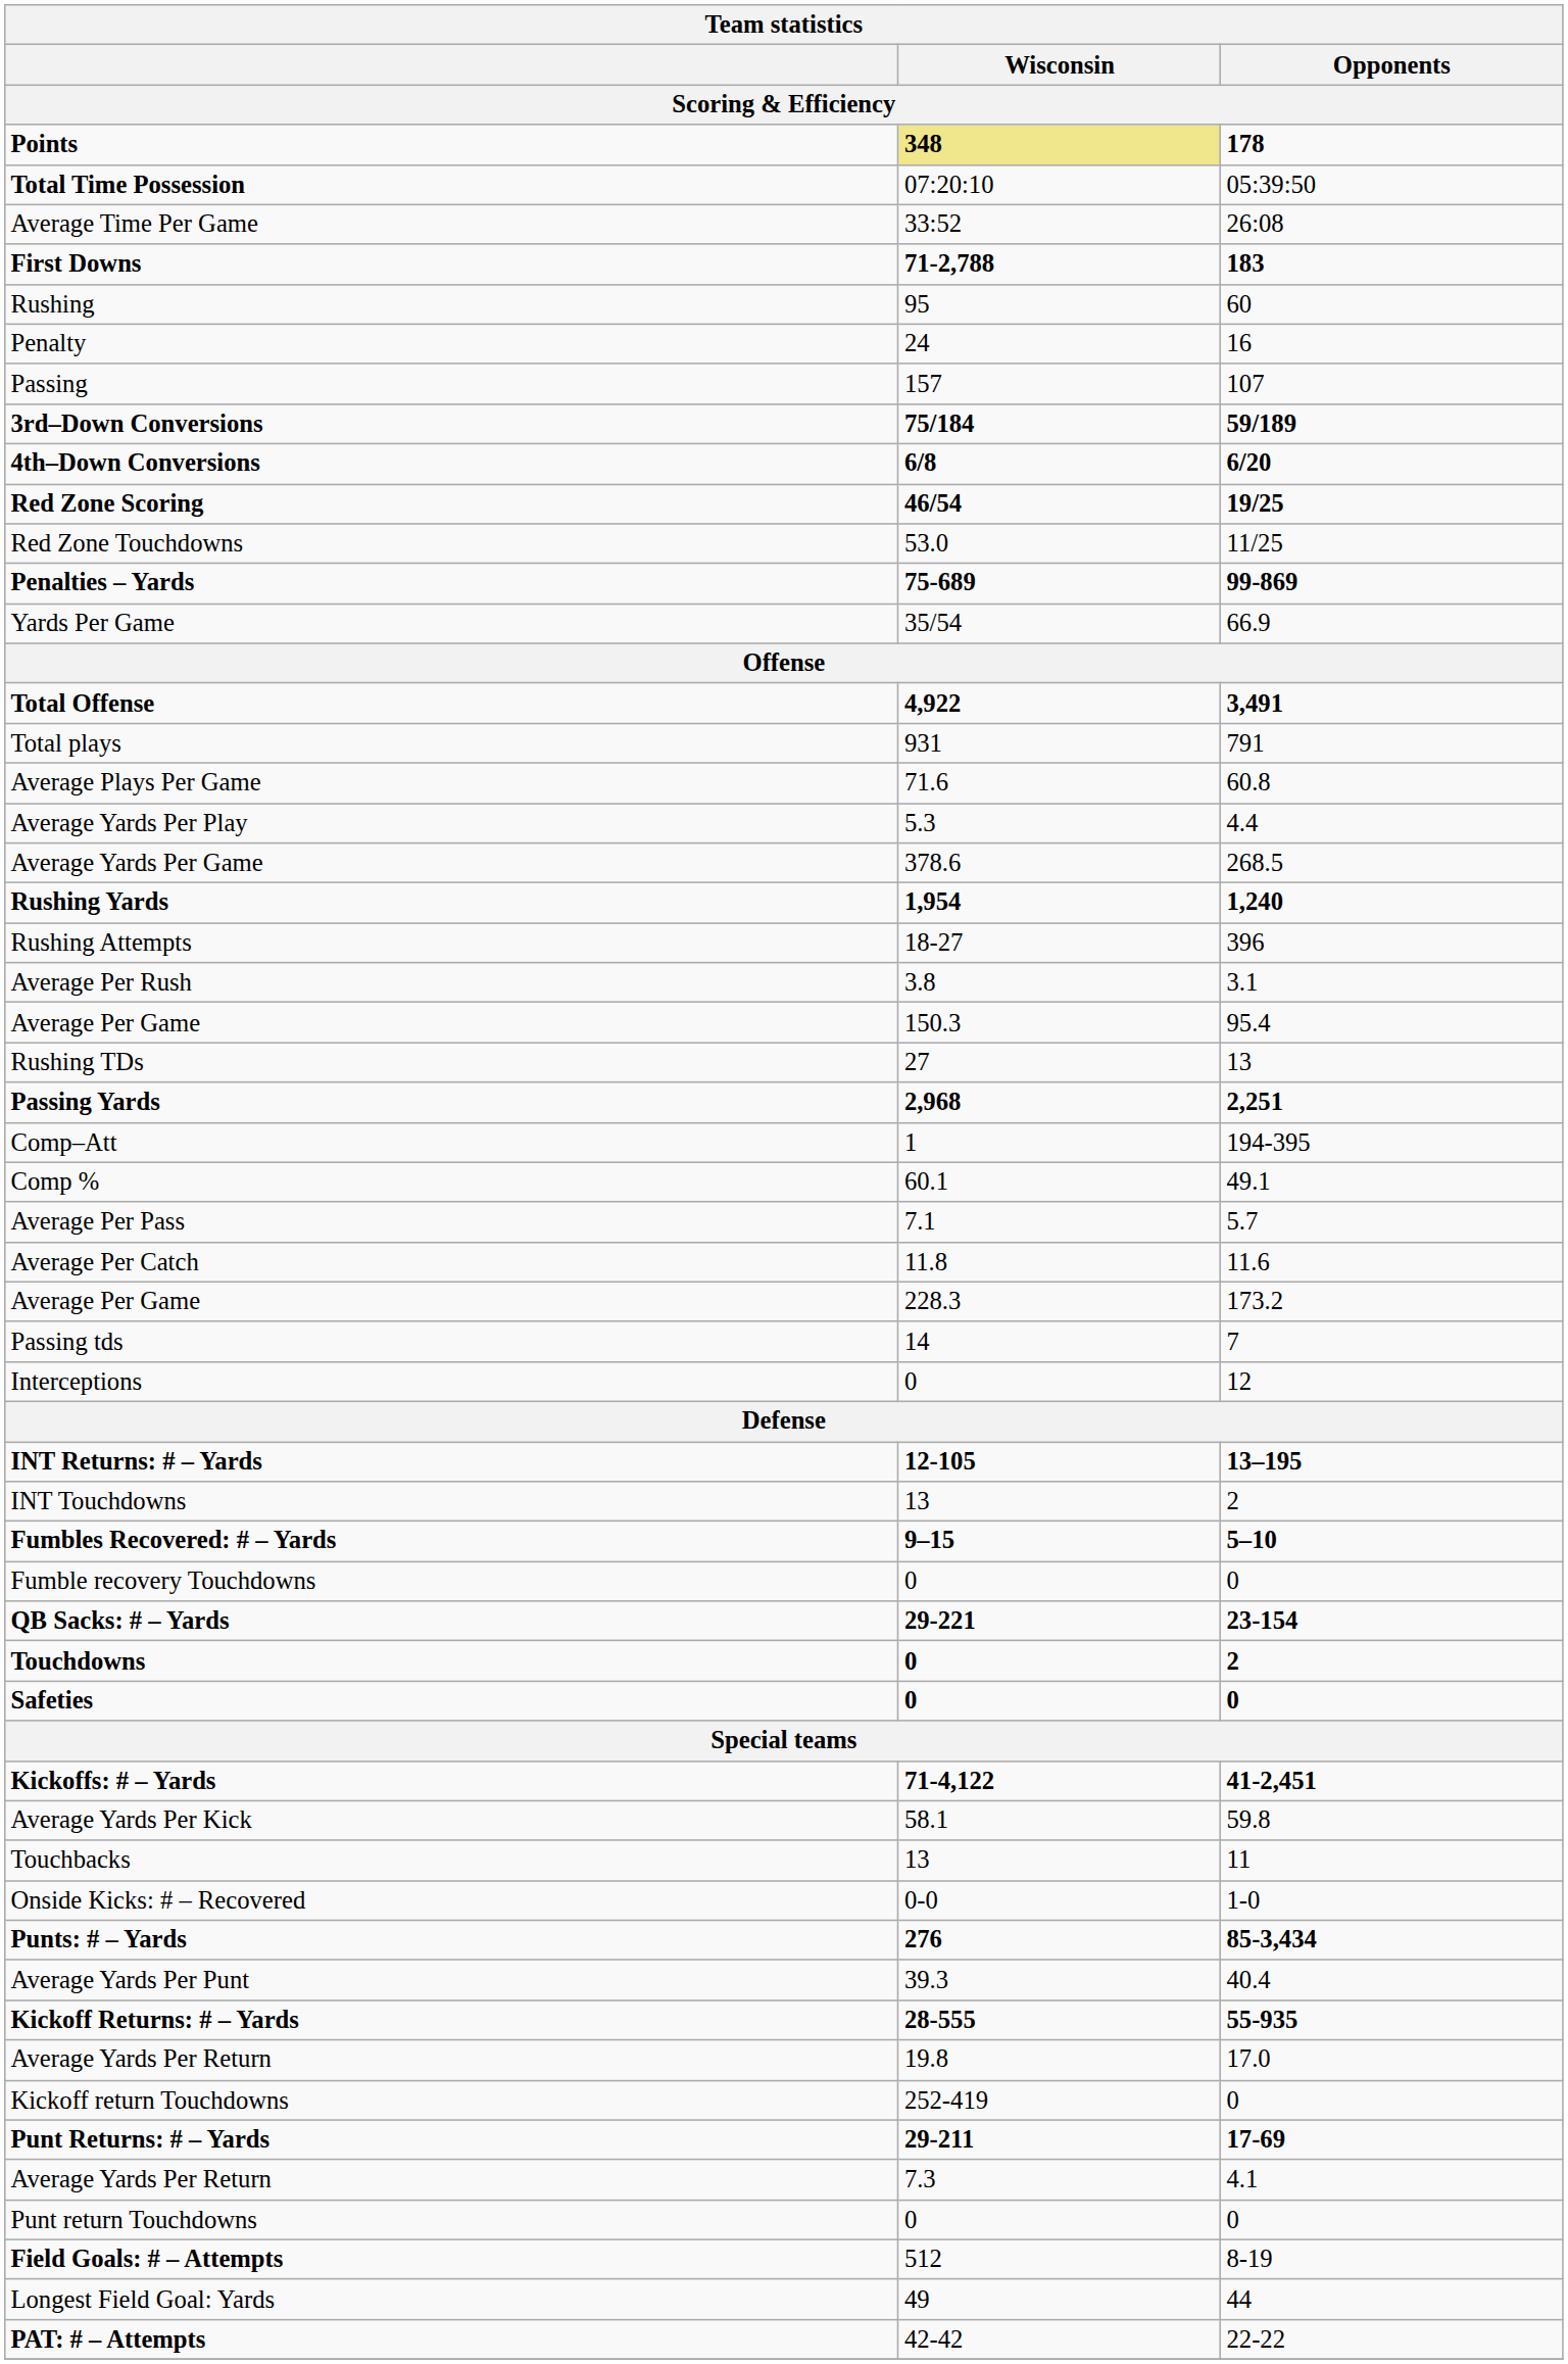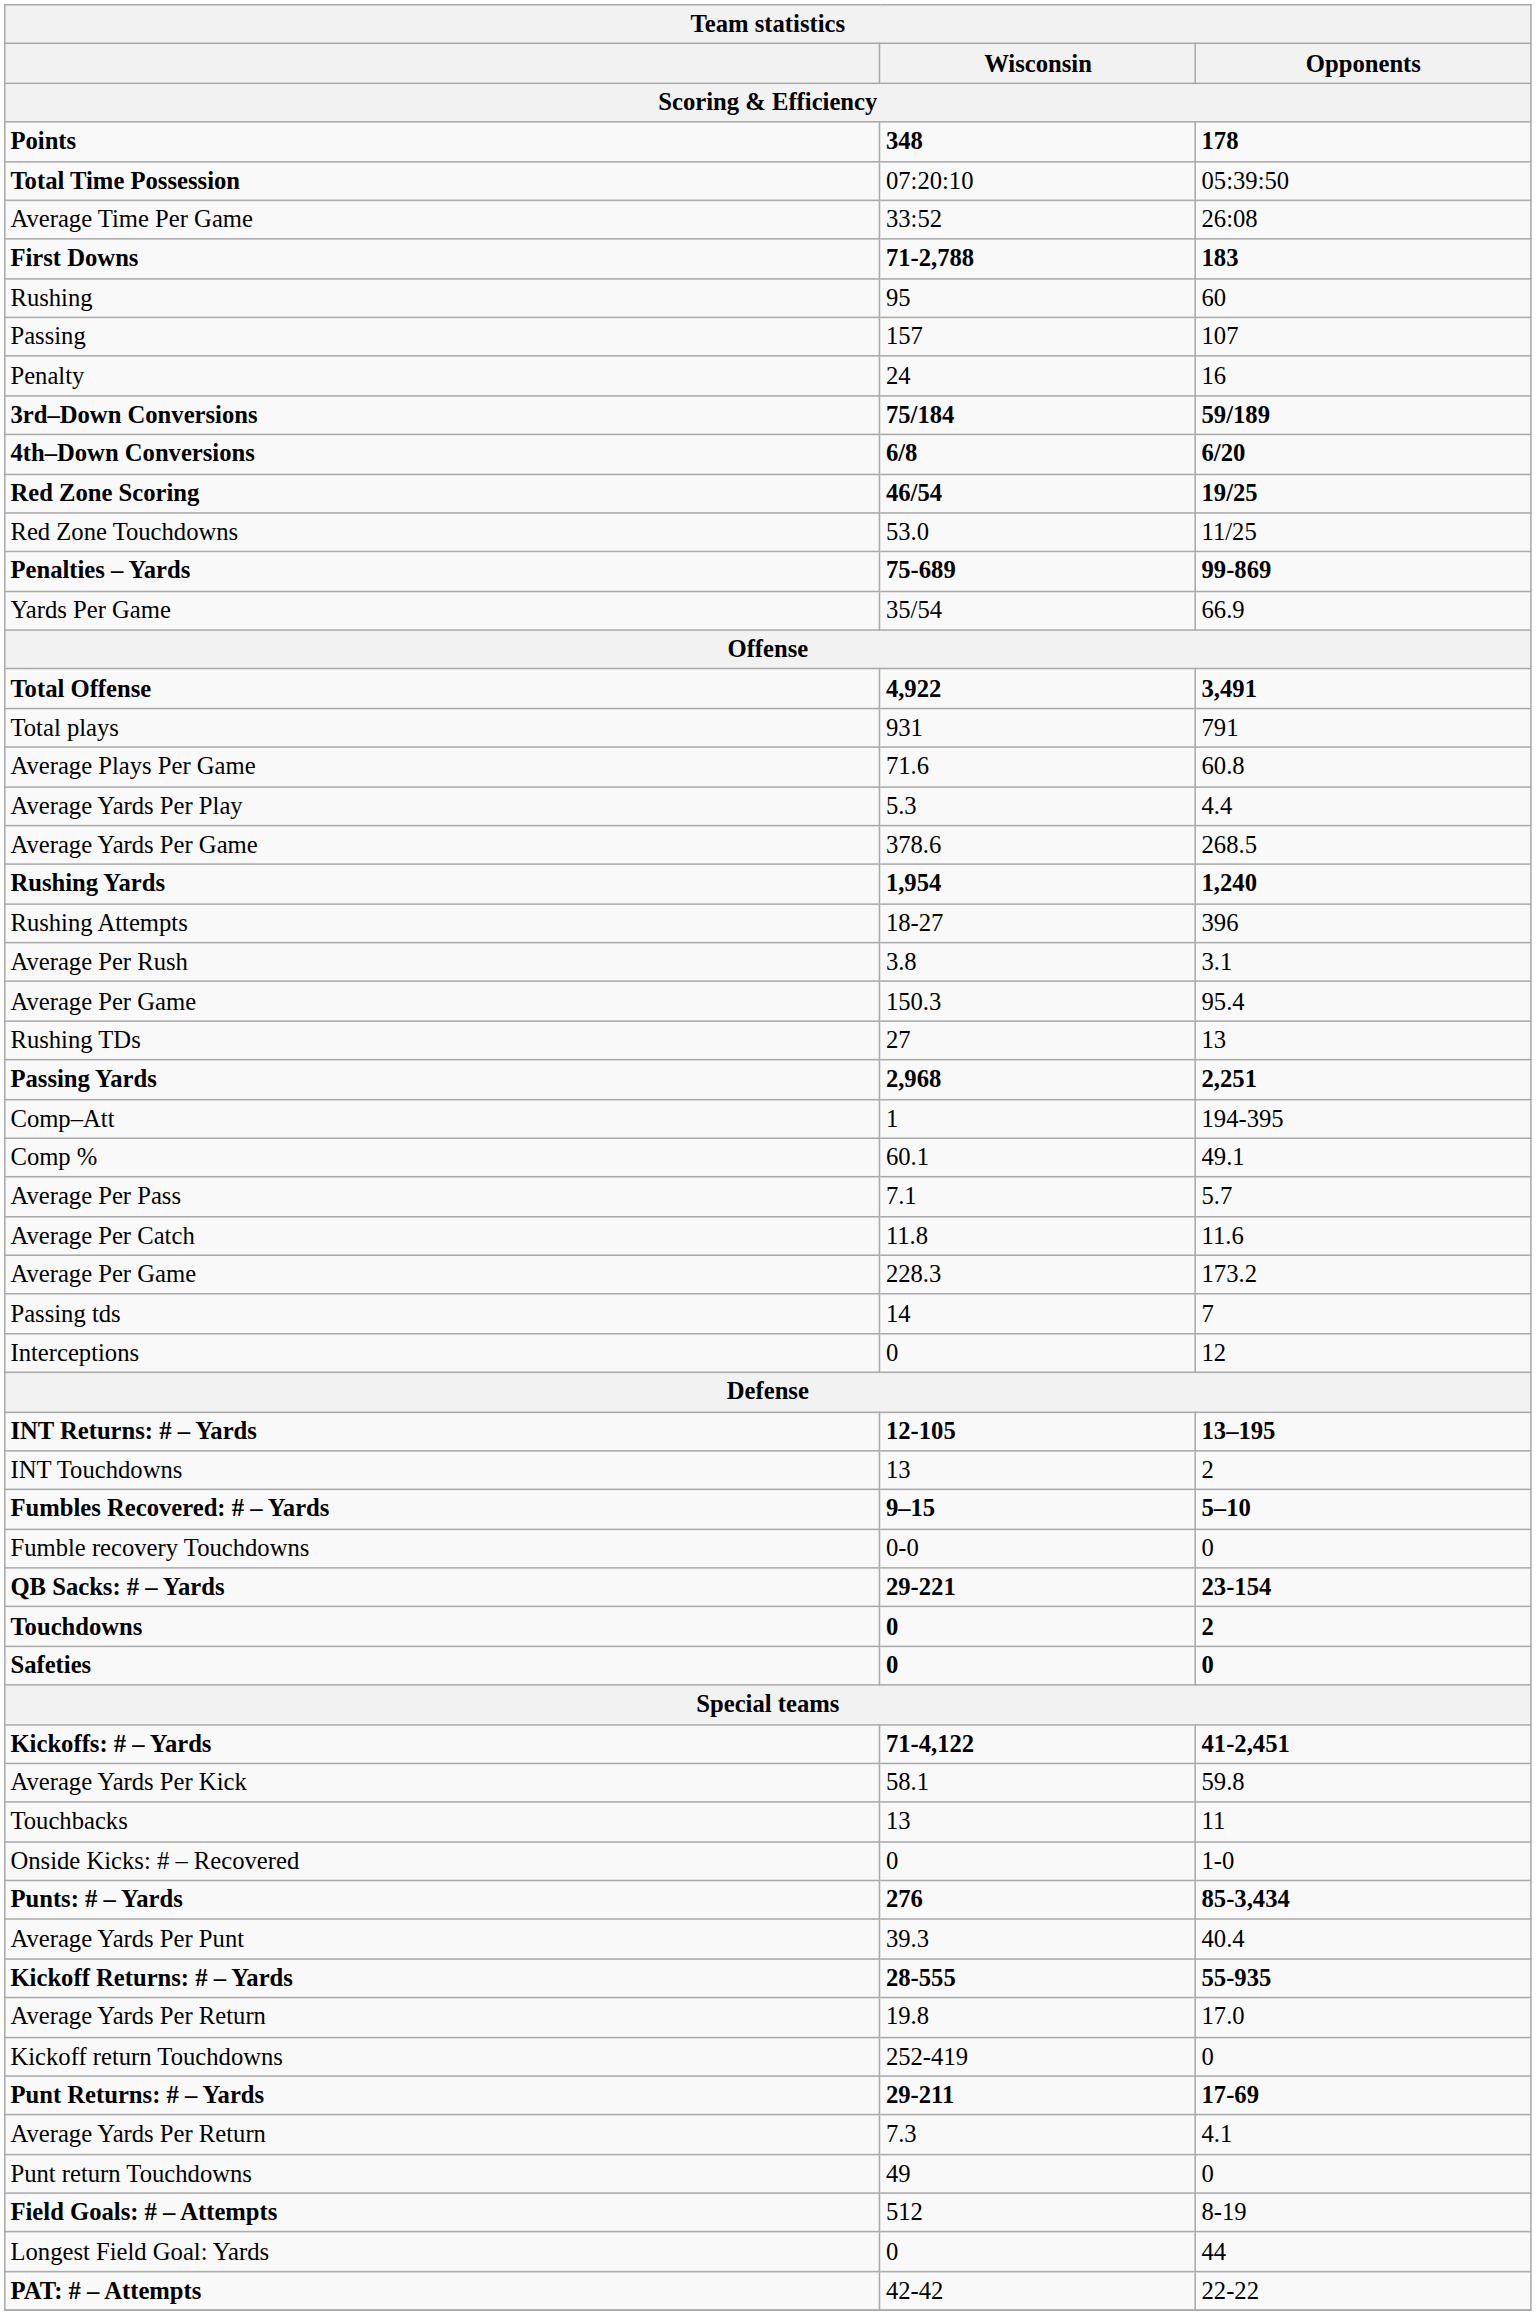Points | Wisconsin: khaki background -> no background
rows swapped: Passing <-> Penalty
Fumble recovery Touchdowns | Wisconsin: 0 -> 0-0
Onside Kicks: # – Recovered | Wisconsin: 0-0 -> 0
Punt return Touchdowns | Wisconsin: 0 -> 49
Longest Field Goal: Yards | Wisconsin: 49 -> 0
